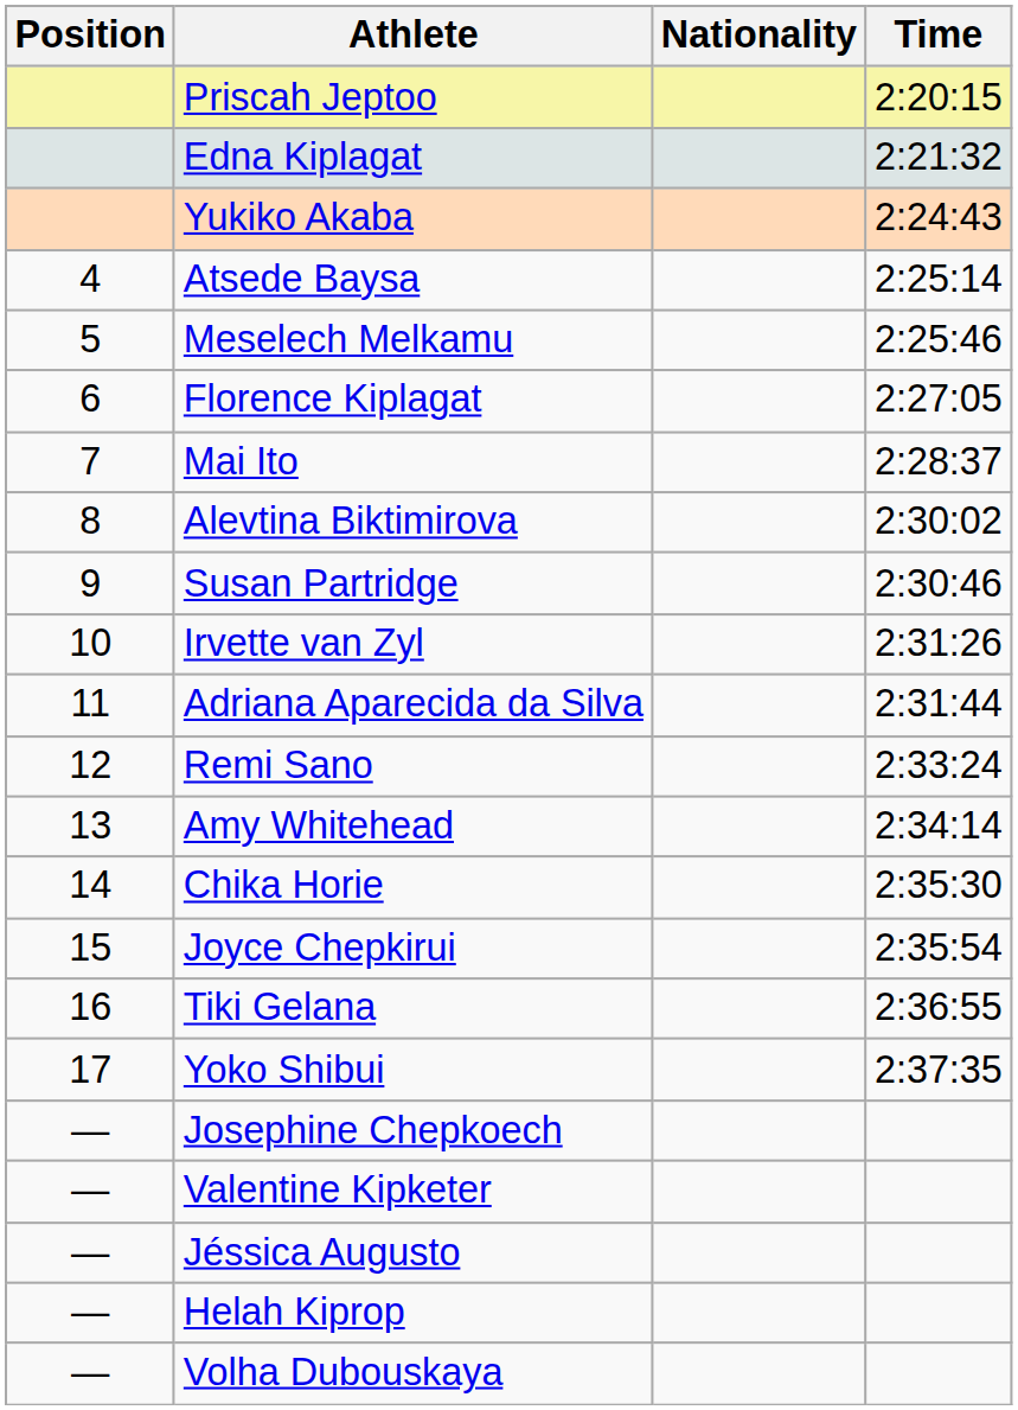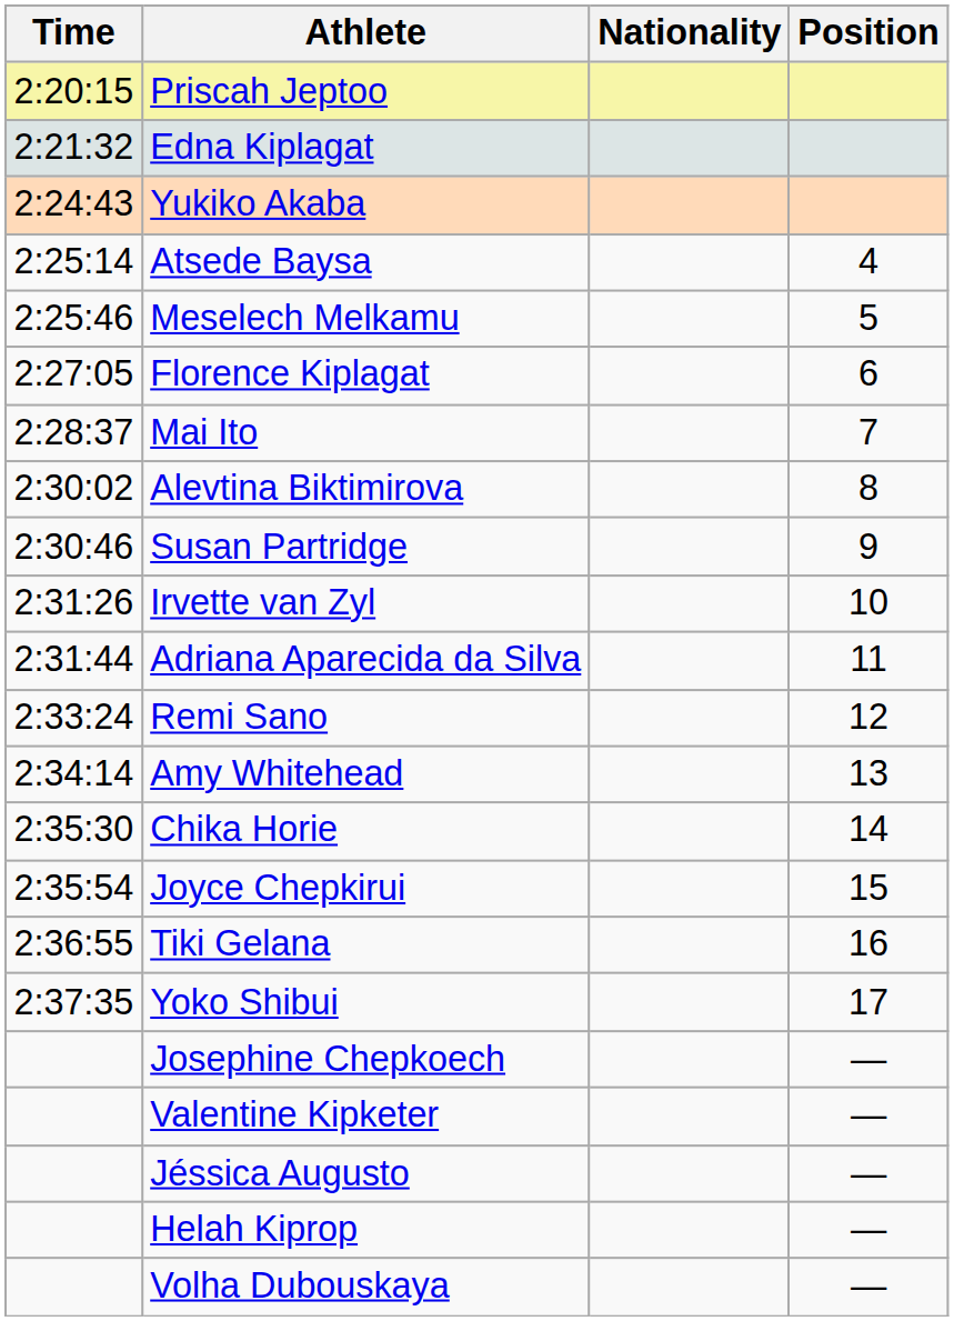columns swapped: Position <-> Time
